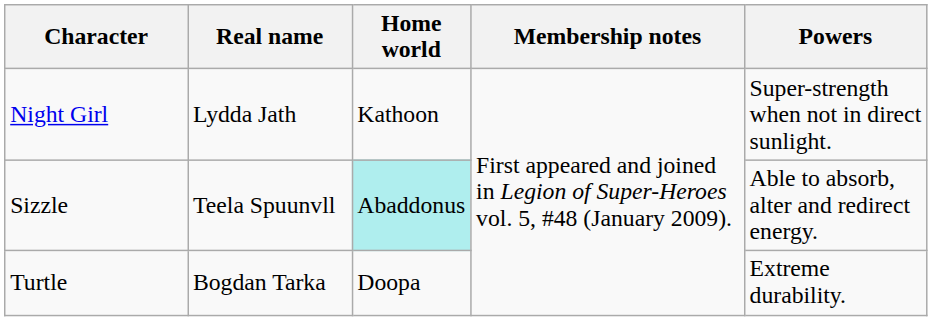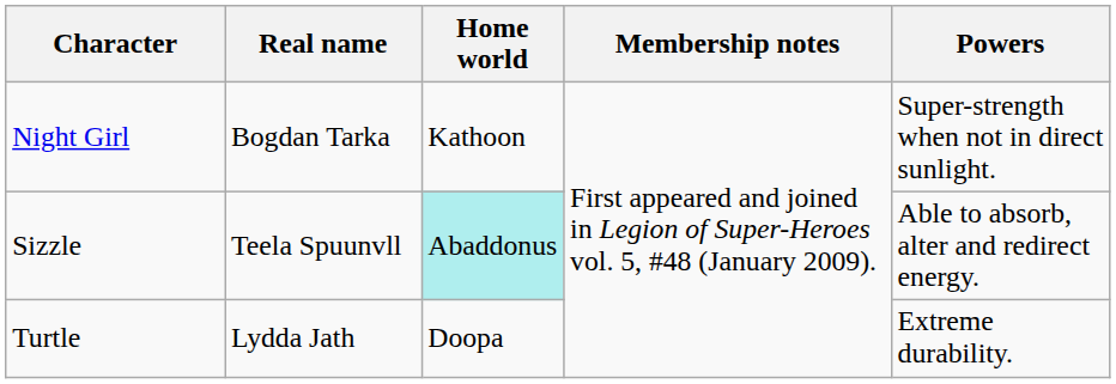Night Girl | Real name: Lydda Jath -> Bogdan Tarka
Turtle | Real name: Bogdan Tarka -> Lydda Jath
